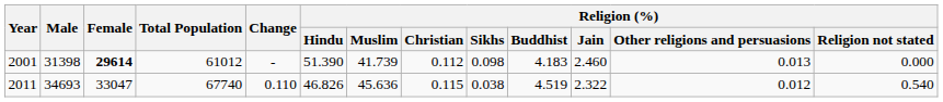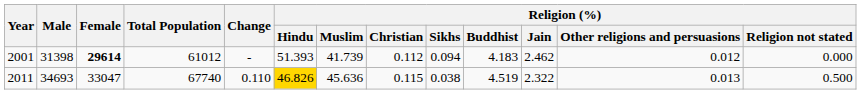2001 | Religion (%) / Hindu: 51.390 -> 51.393
2001 | Religion (%) / Sikhs: 0.098 -> 0.094
2001 | Religion (%) / Jain: 2.460 -> 2.462
2001 | Religion (%) / Other religions and persuasions: 0.013 -> 0.012
2011 | Religion (%) / Hindu: no background -> gold background
2011 | Religion (%) / Other religions and persuasions: 0.012 -> 0.013
2011 | Religion (%) / Religion not stated: 0.540 -> 0.500
